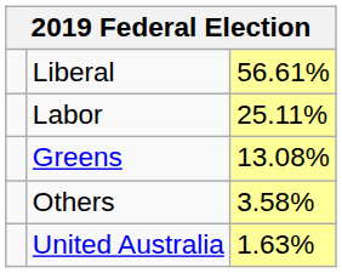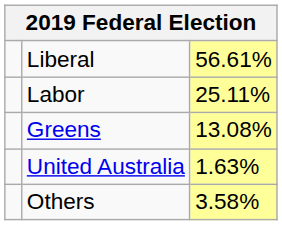rows swapped: United Australia <-> Others
